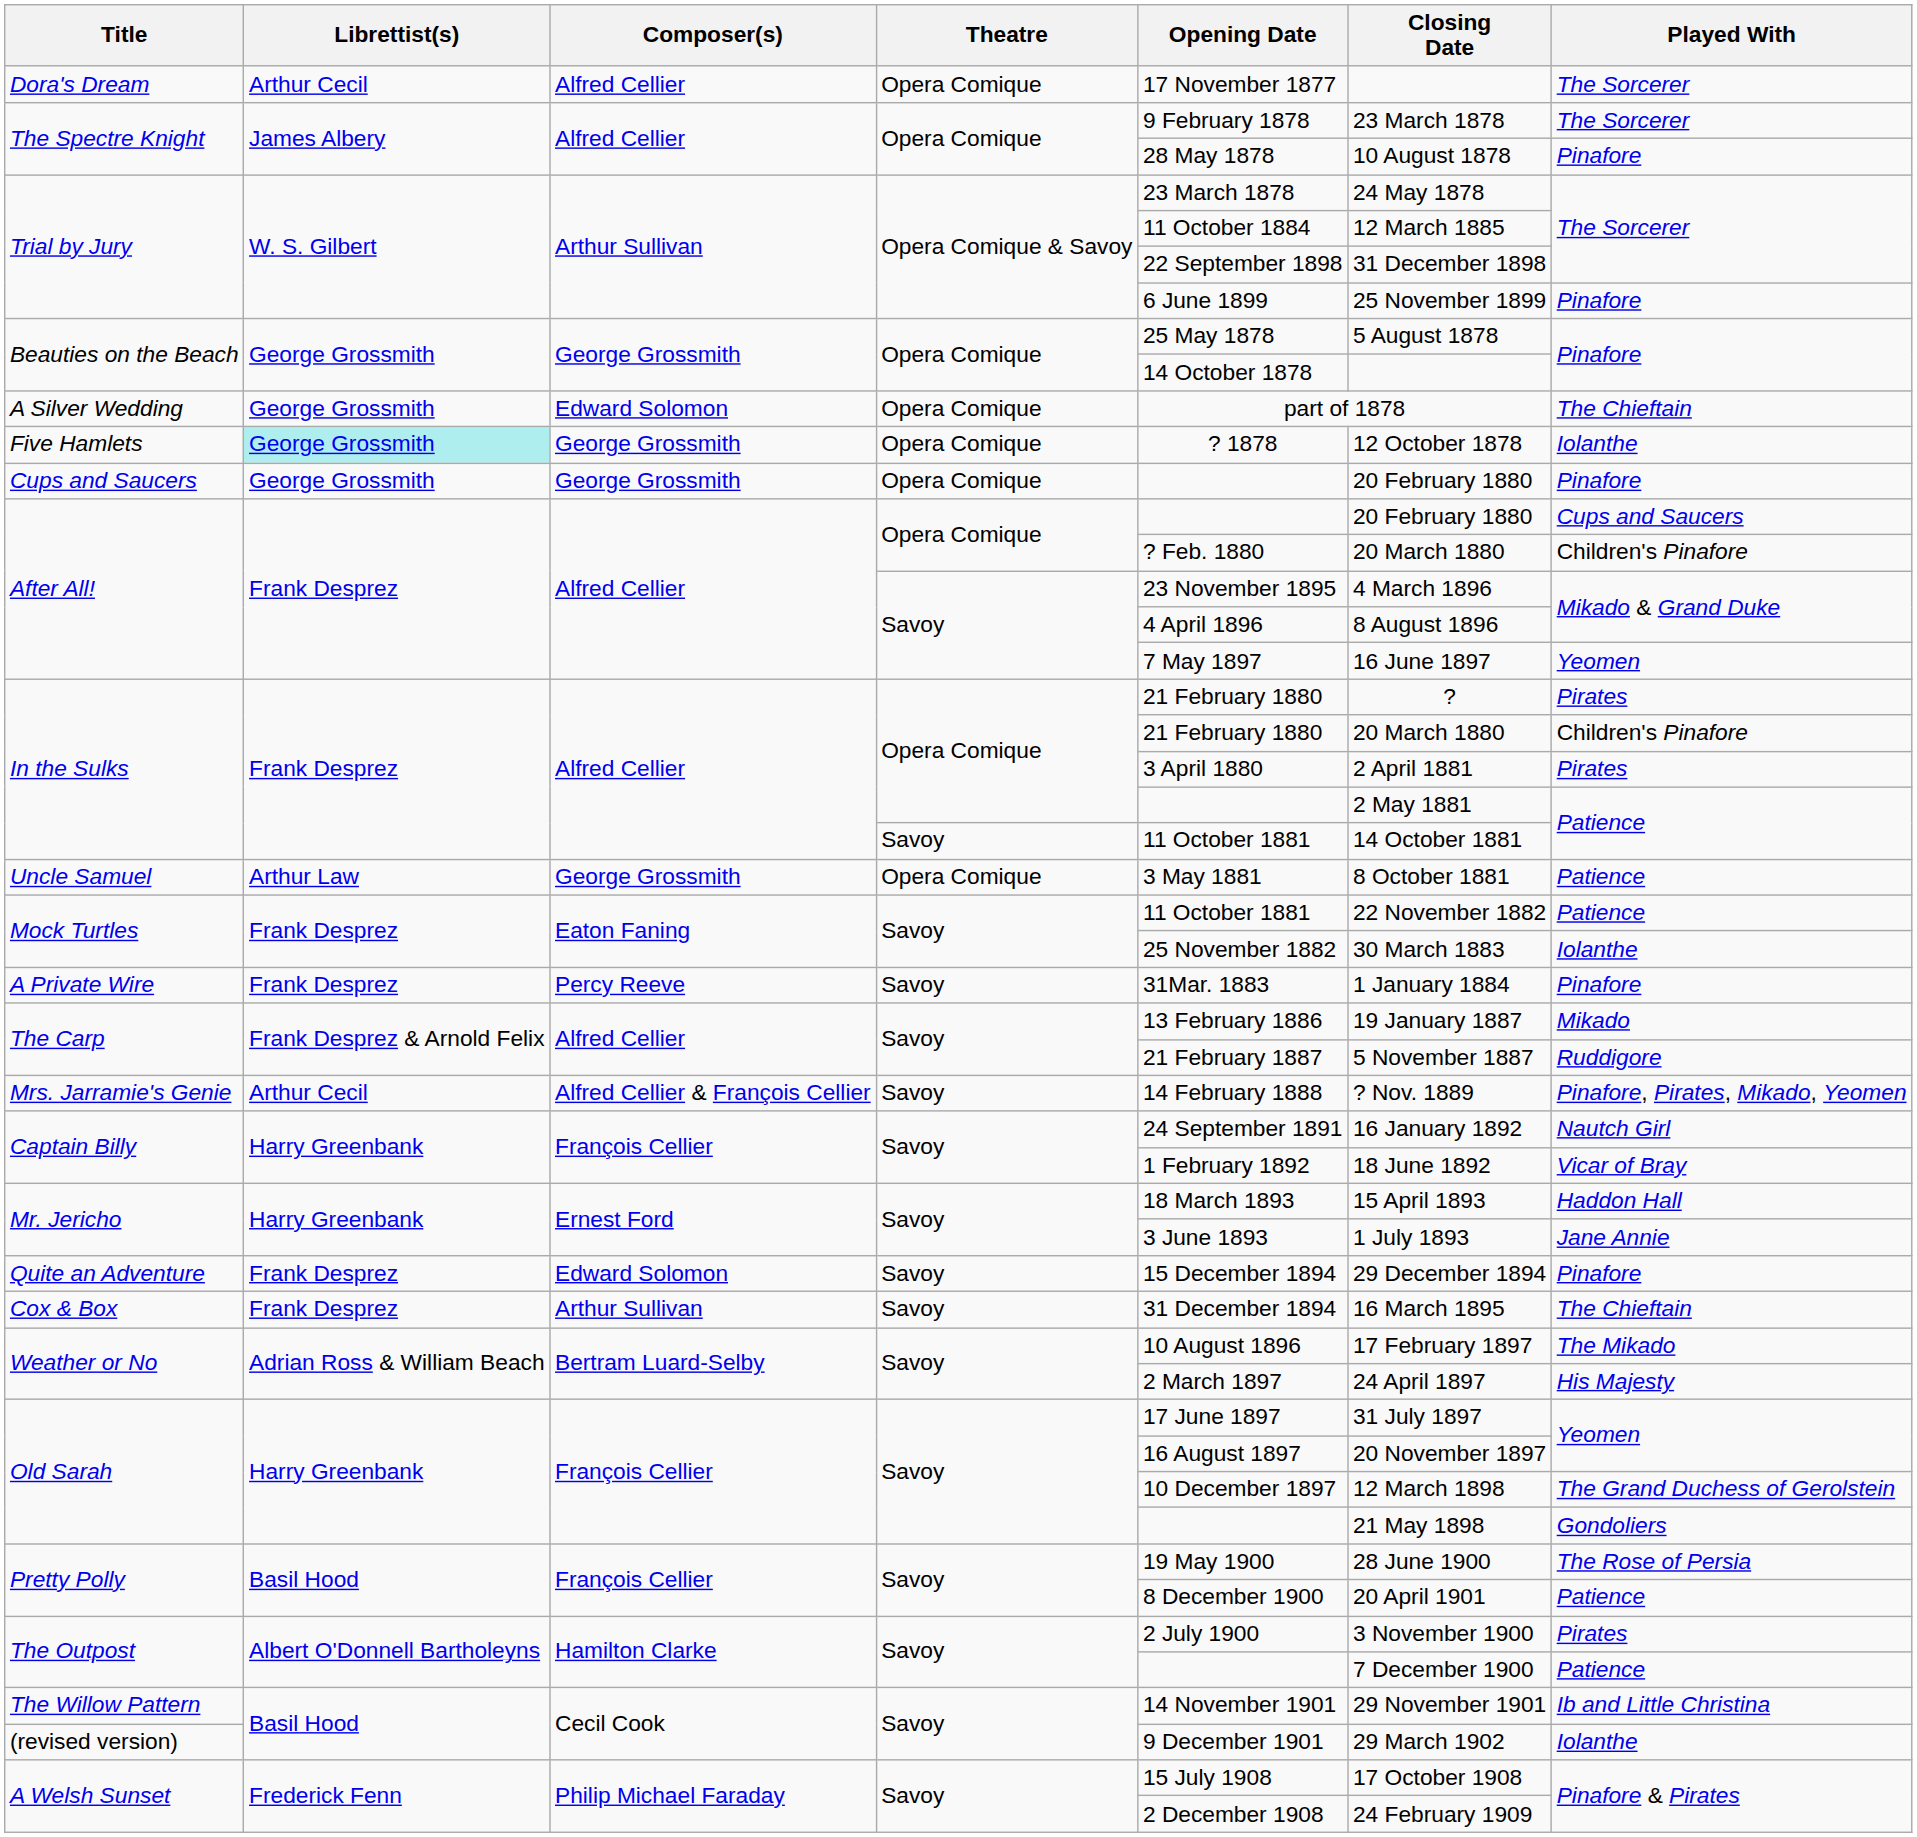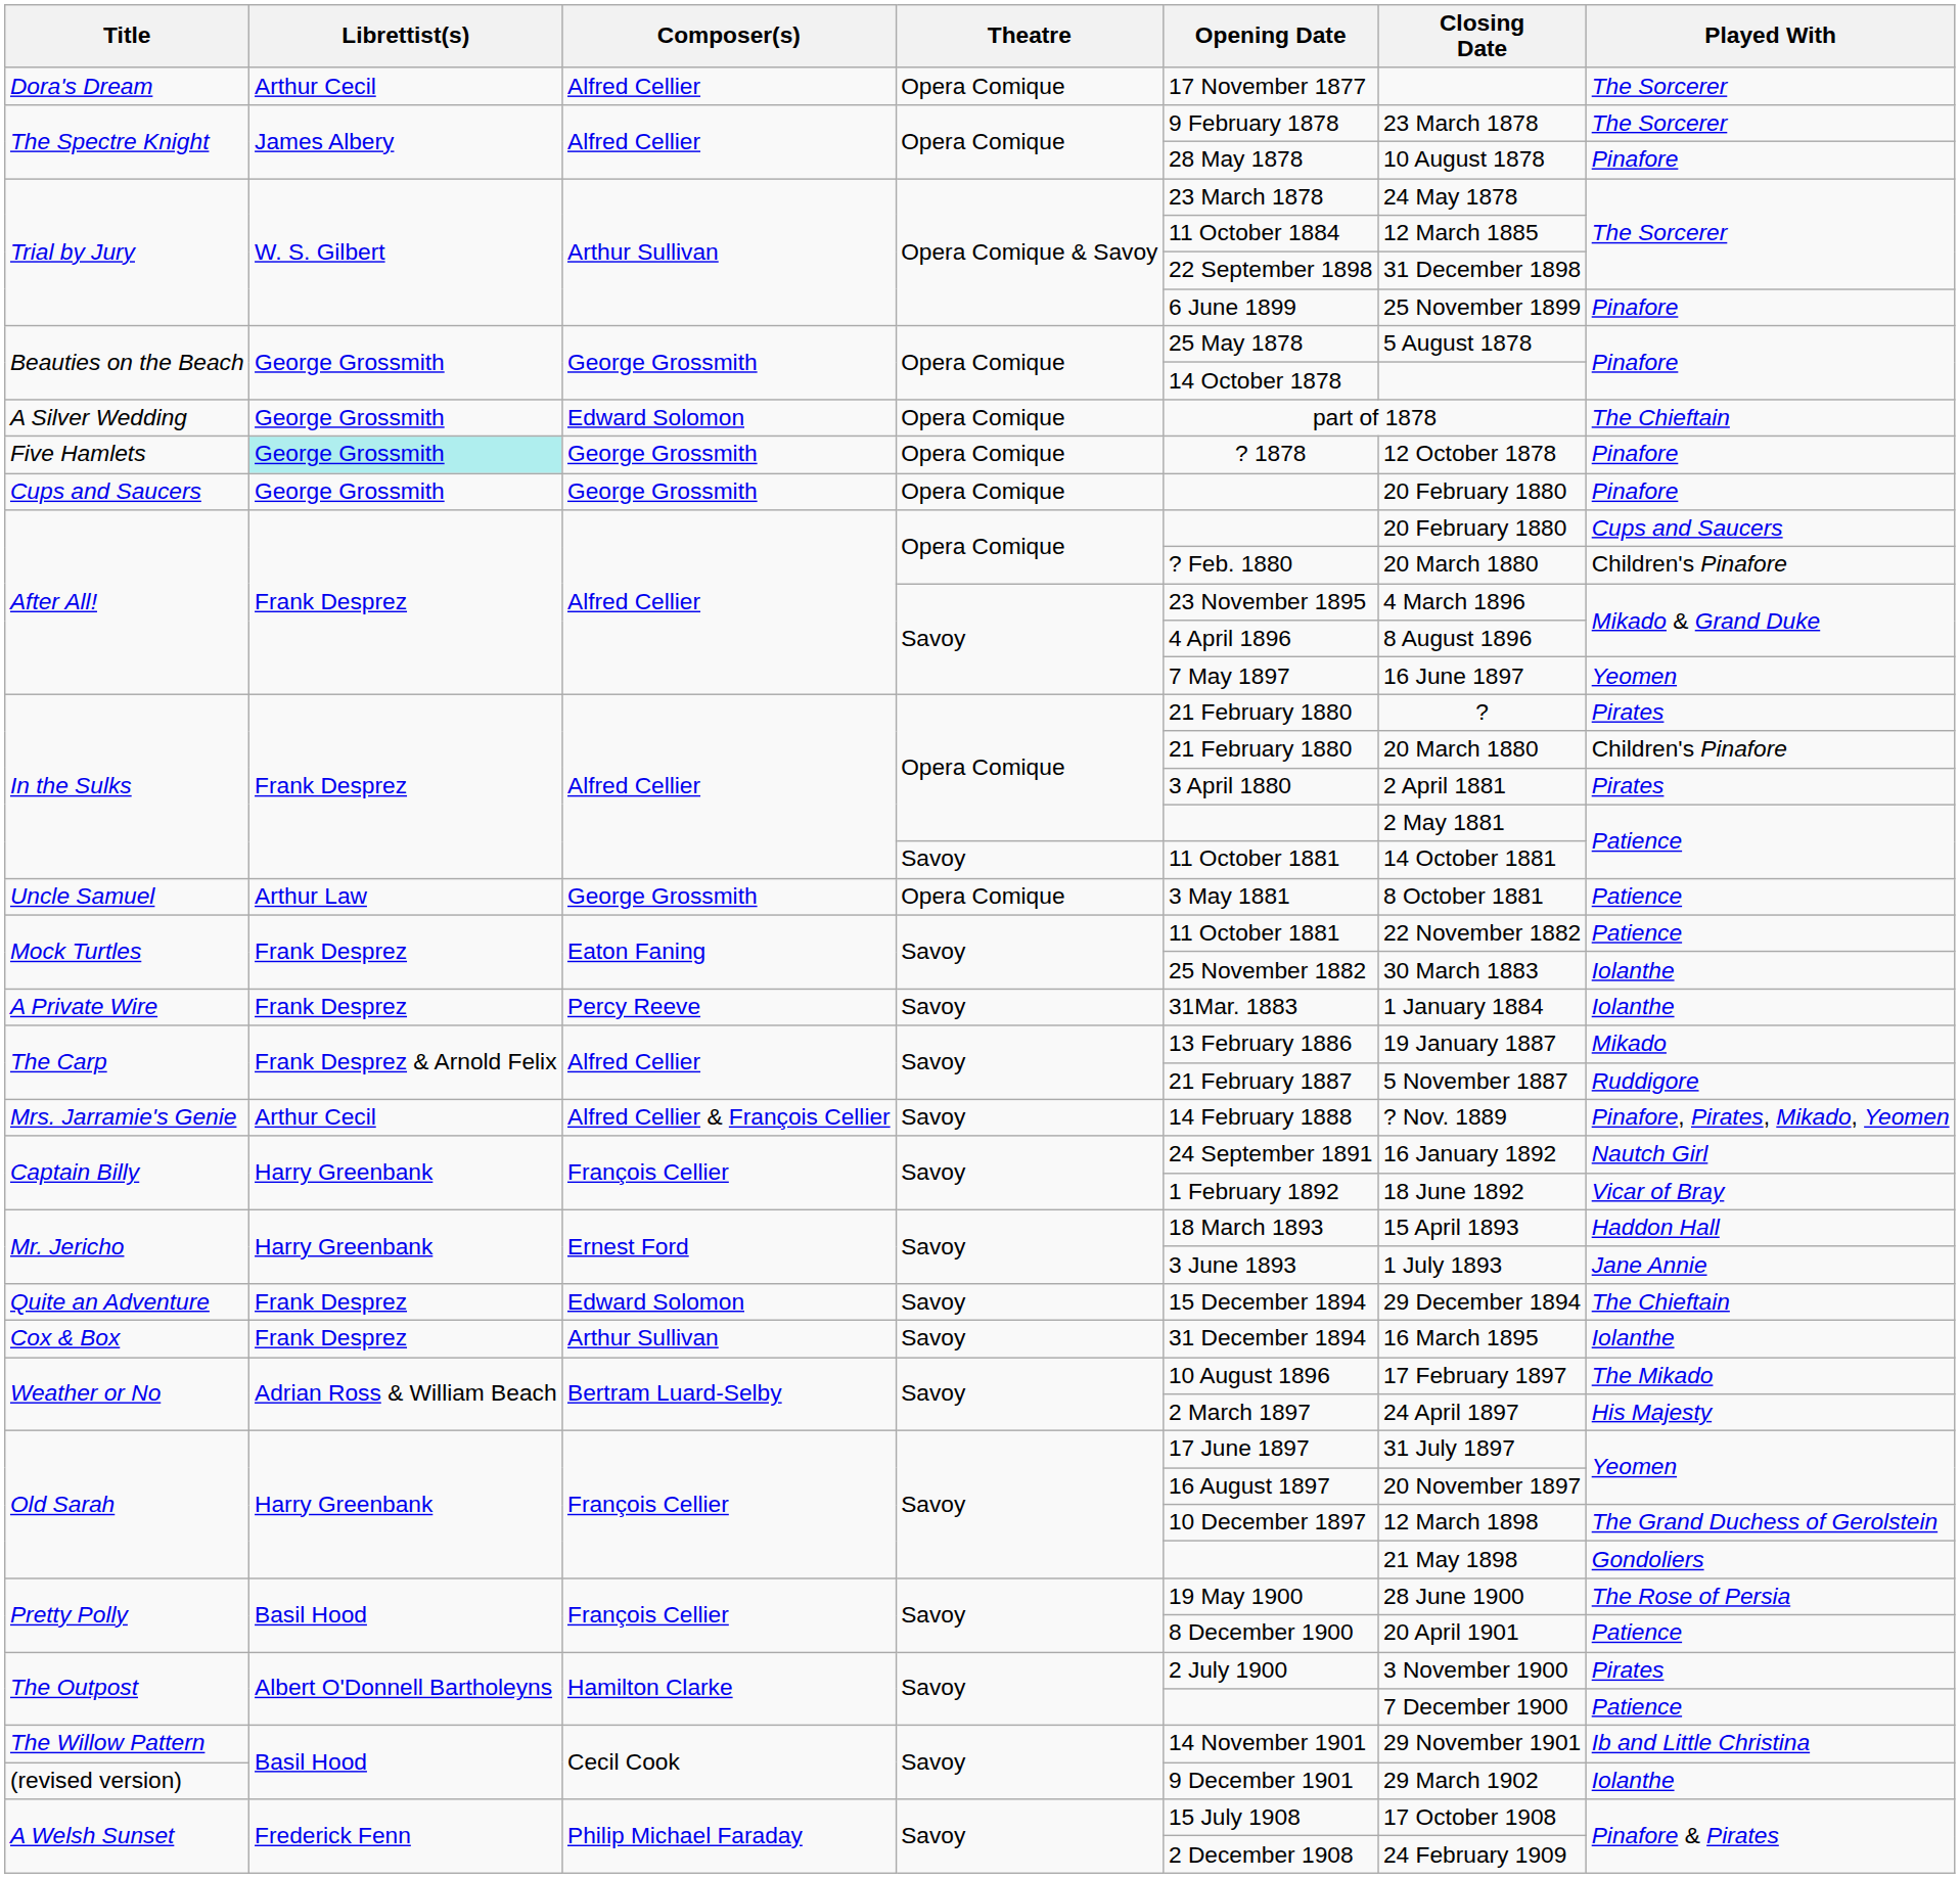Five Hamlets | Played With: Iolanthe -> Pinafore
A Private Wire | Played With: Pinafore -> Iolanthe
Quite an Adventure | Played With: Pinafore -> The Chieftain
Cox & Box | Played With: The Chieftain -> Iolanthe
